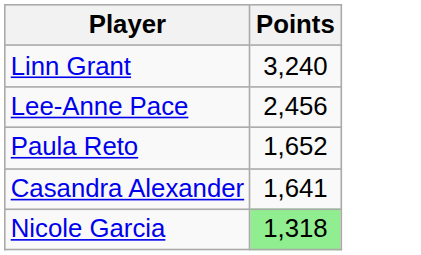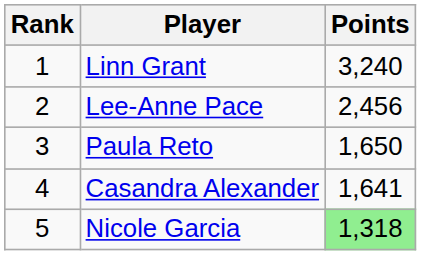+ column: Rank | 1 | 2 | 3 | 4 | 5
Paula Reto | Points: 1,652 -> 1,650
